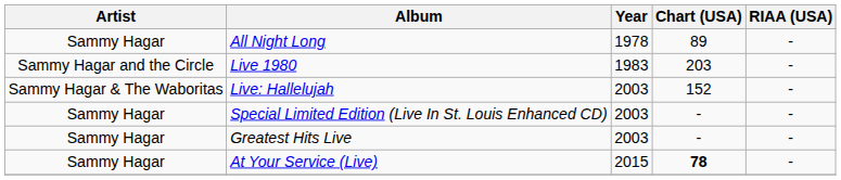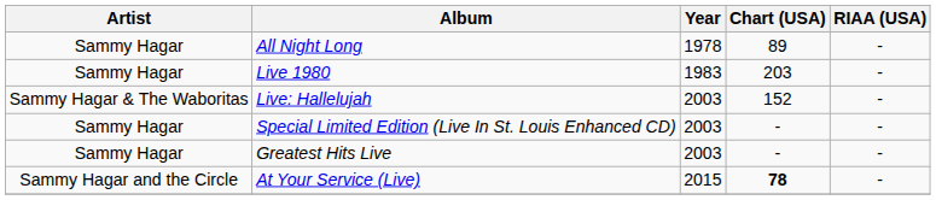Live 1980 | Artist: Sammy Hagar and the Circle -> Sammy Hagar
At Your Service (Live) | Artist: Sammy Hagar -> Sammy Hagar and the Circle
